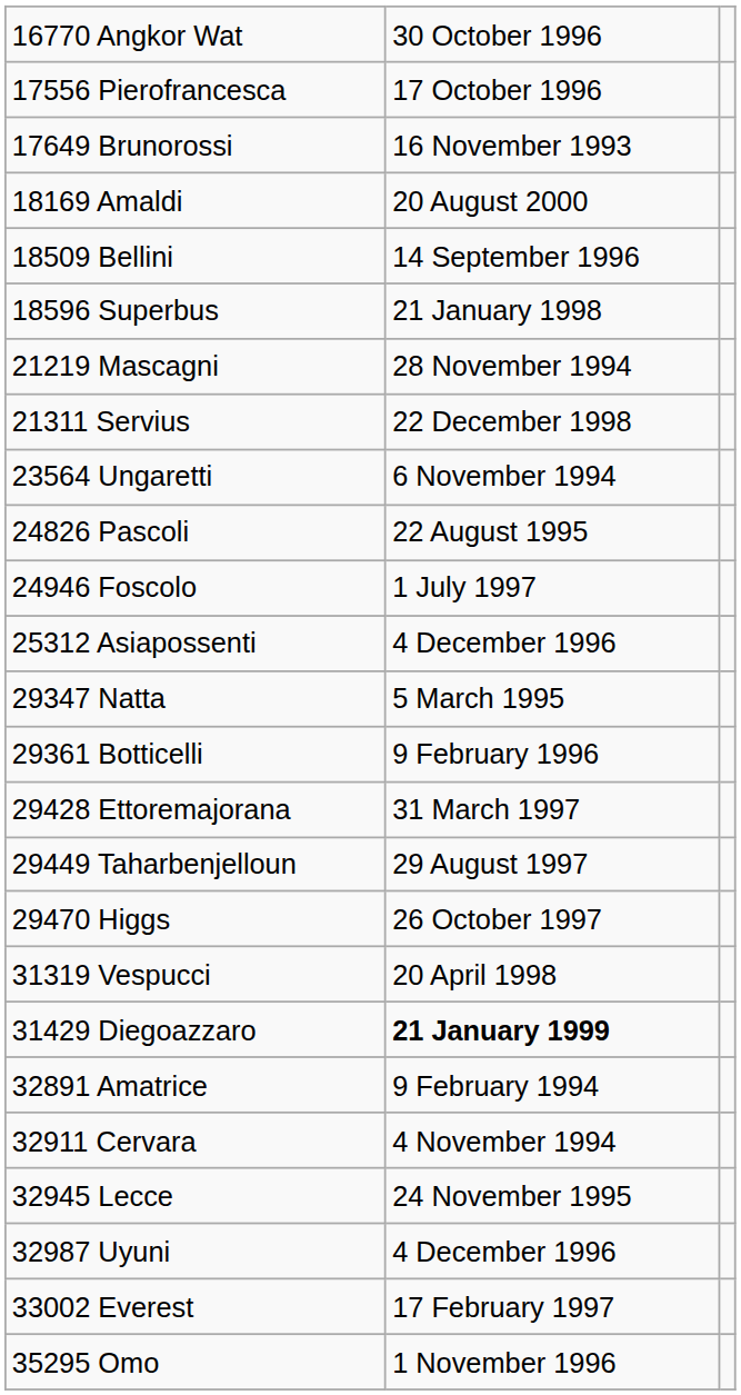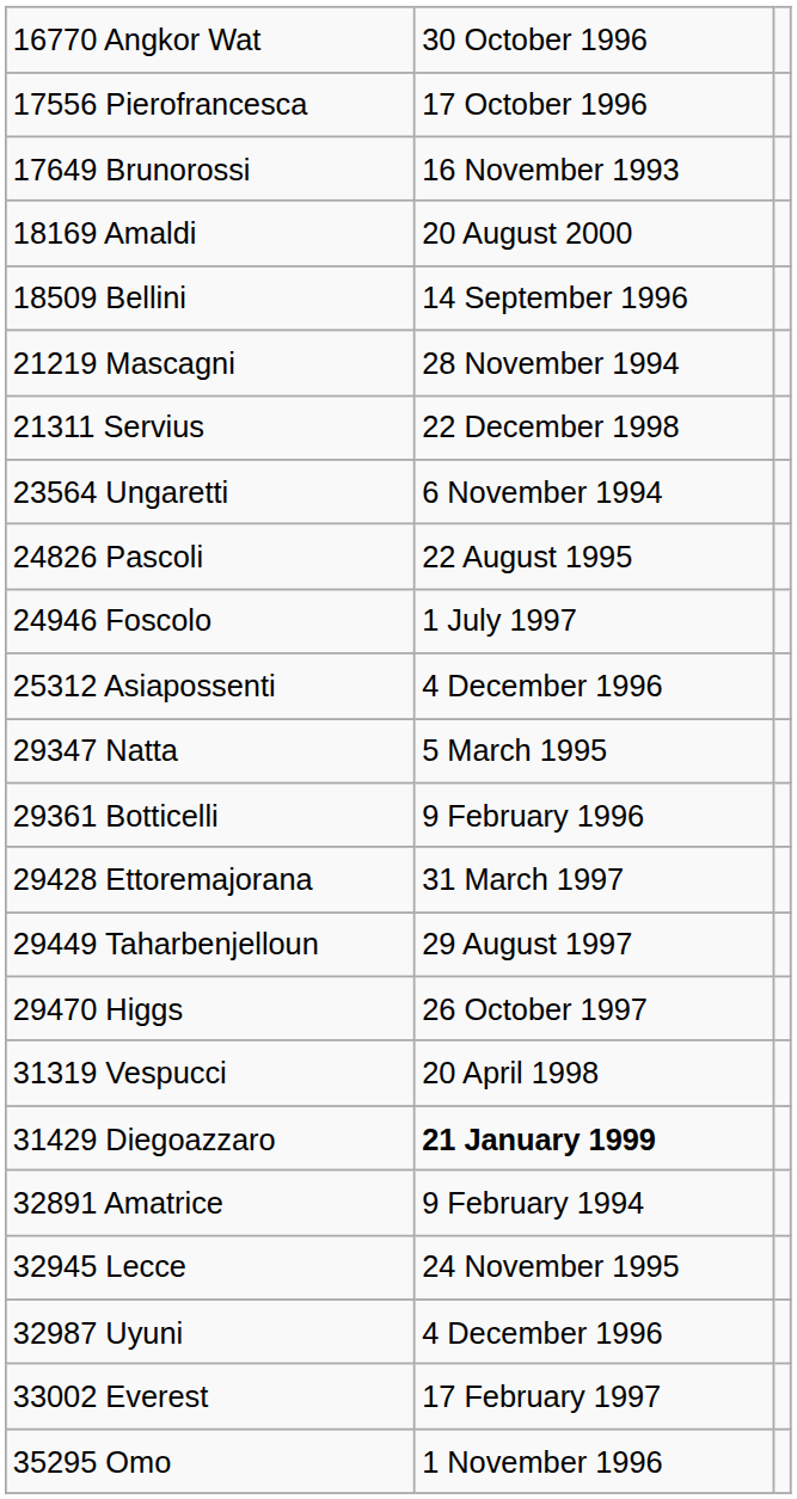- row: 18596 Superbus | 21 January 1998
- row: 32911 Cervara | 4 November 1994
